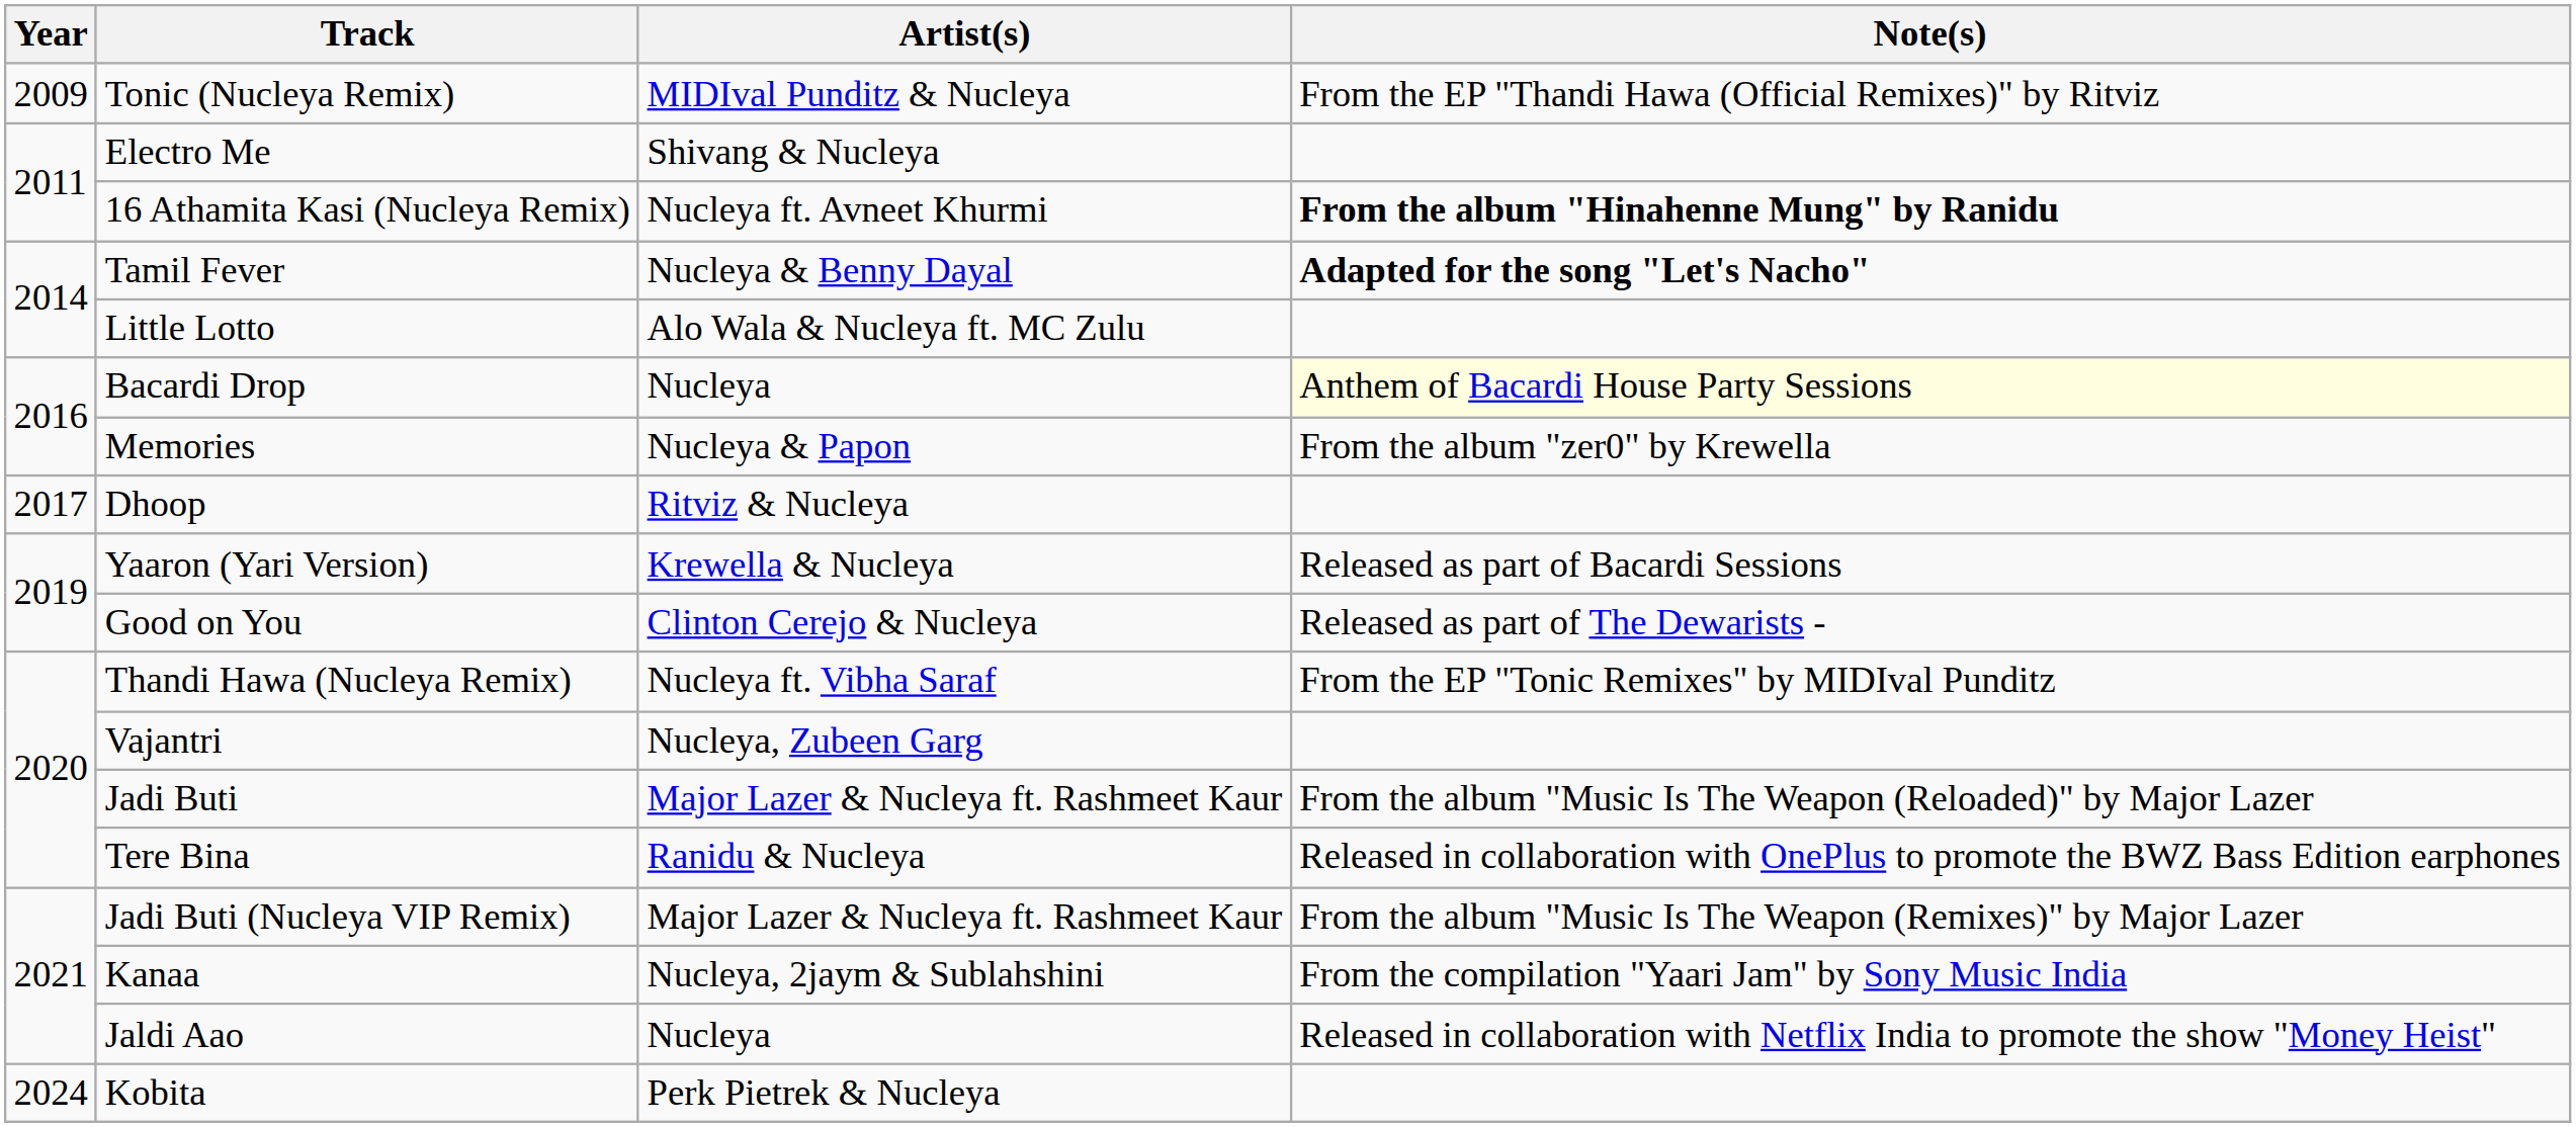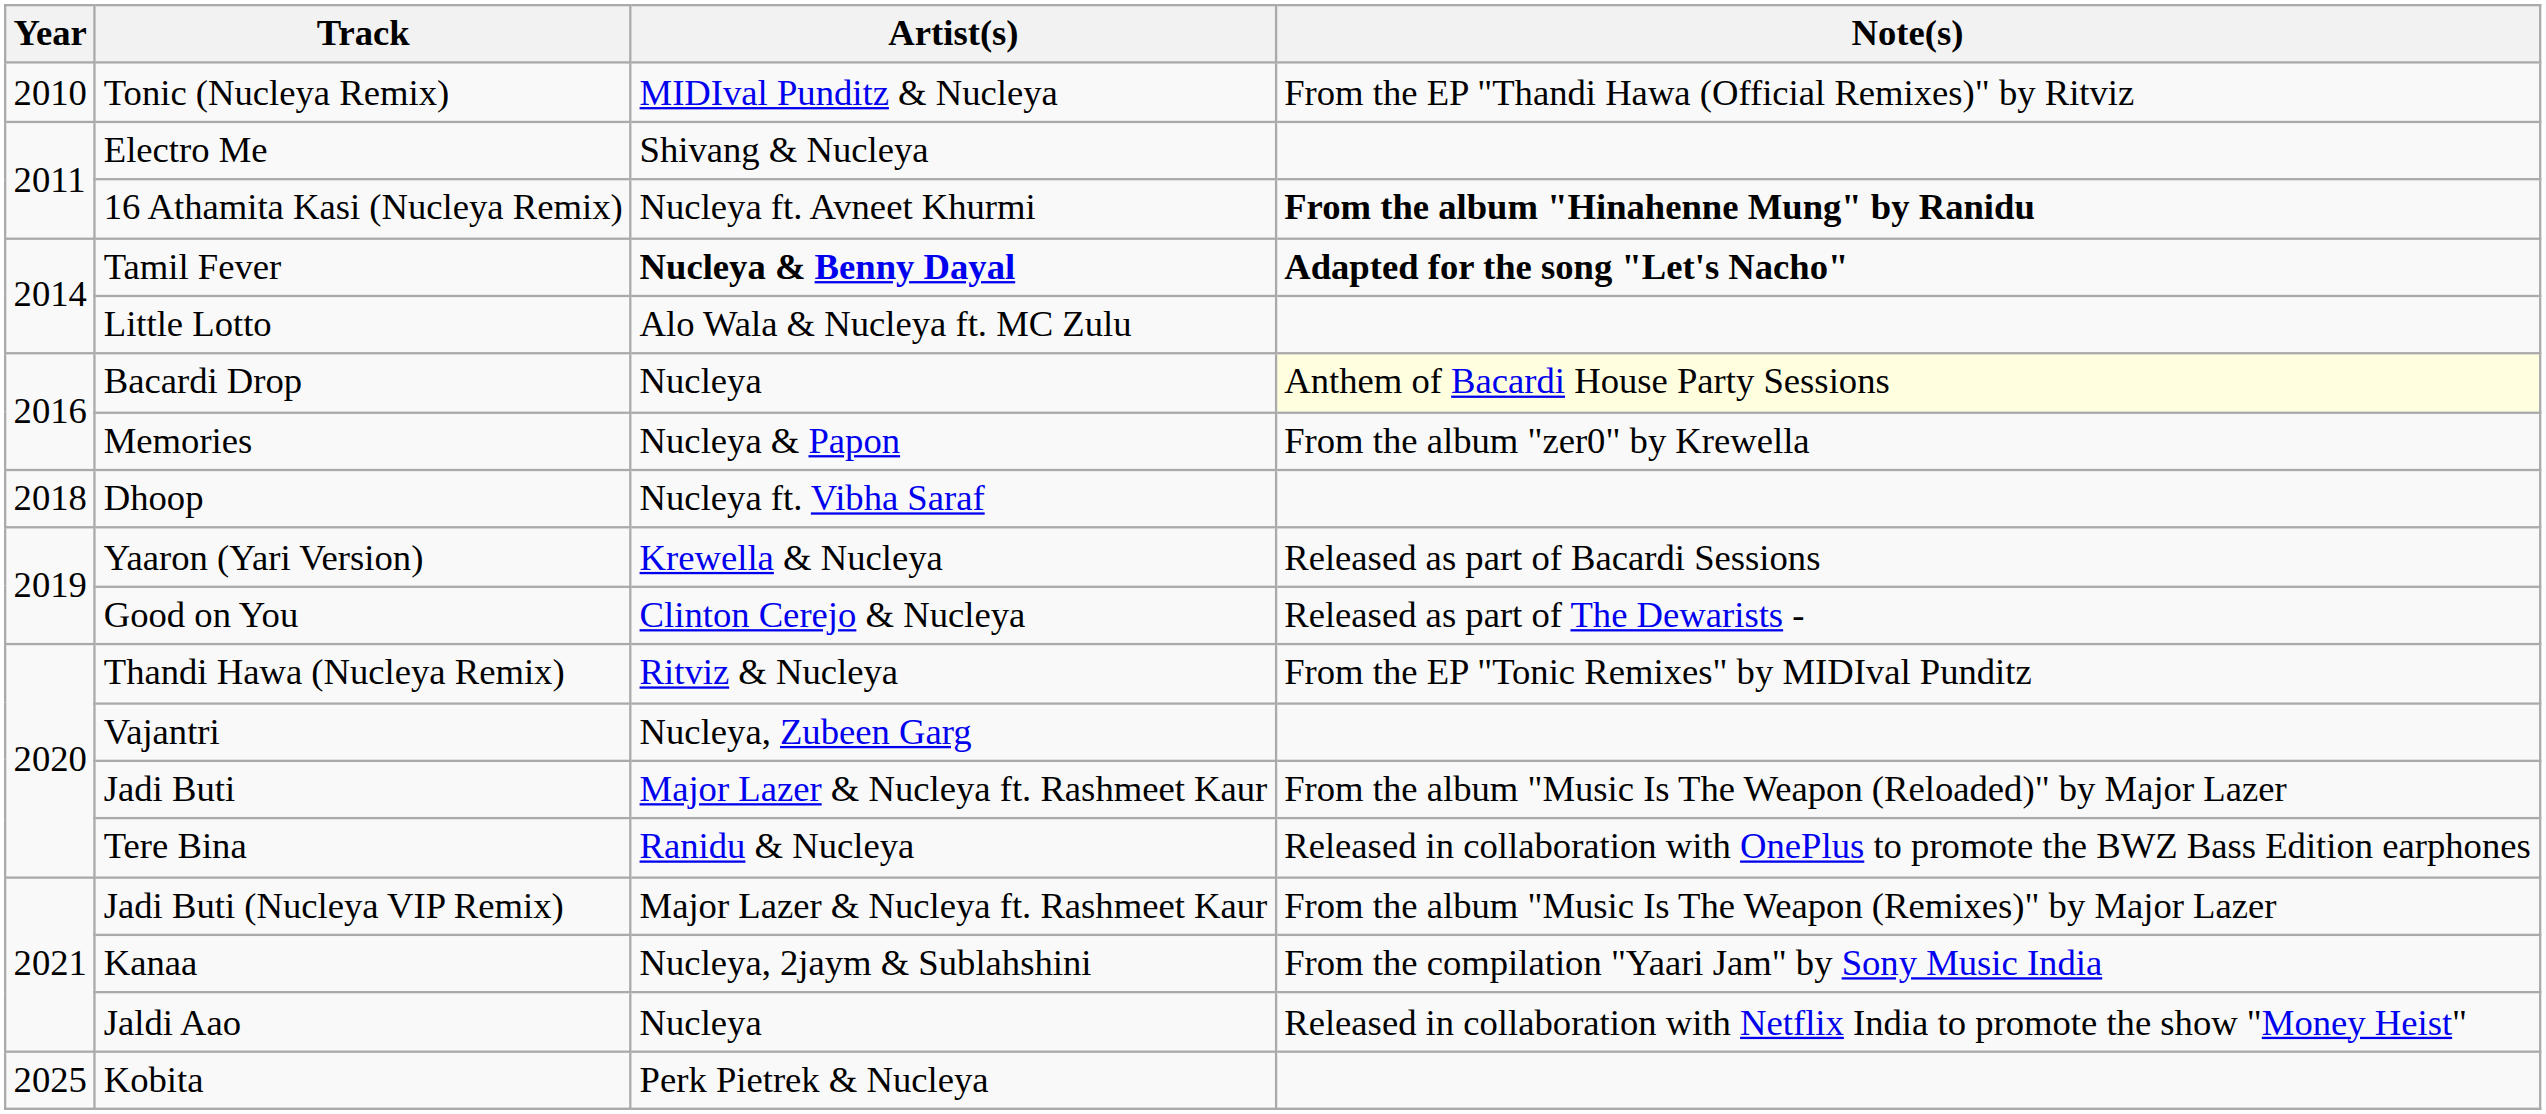Tonic (Nucleya Remix) | Year: 2009 -> 2010
Tamil Fever | Artist(s): normal -> bold
Dhoop | Year: 2017 -> 2018
Dhoop | Artist(s): Ritviz & Nucleya -> Nucleya ft. Vibha Saraf
Thandi Hawa (Nucleya Remix) | Artist(s): Nucleya ft. Vibha Saraf -> Ritviz & Nucleya
Kobita | Year: 2024 -> 2025
